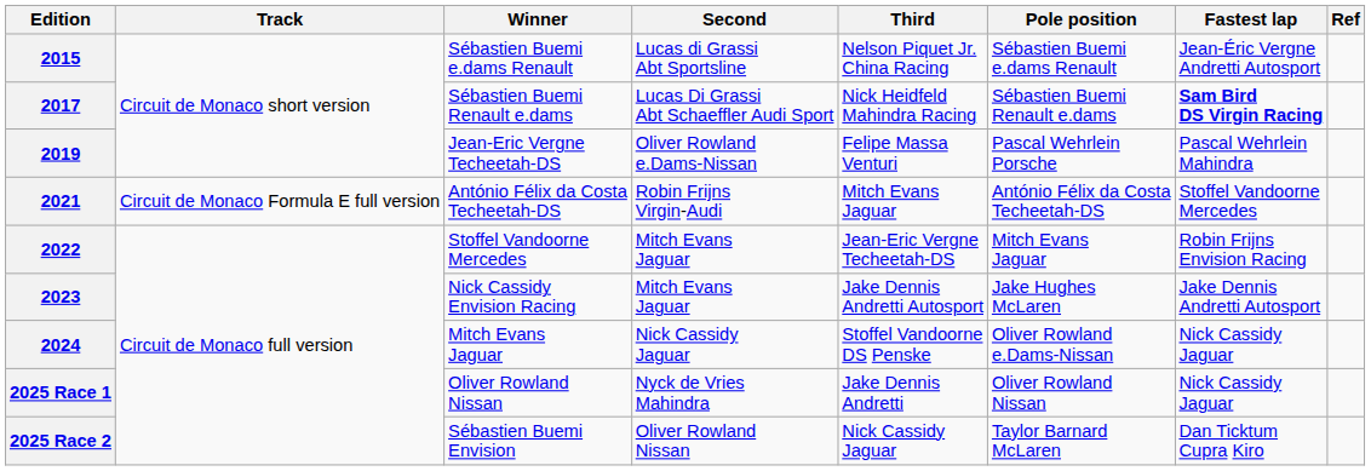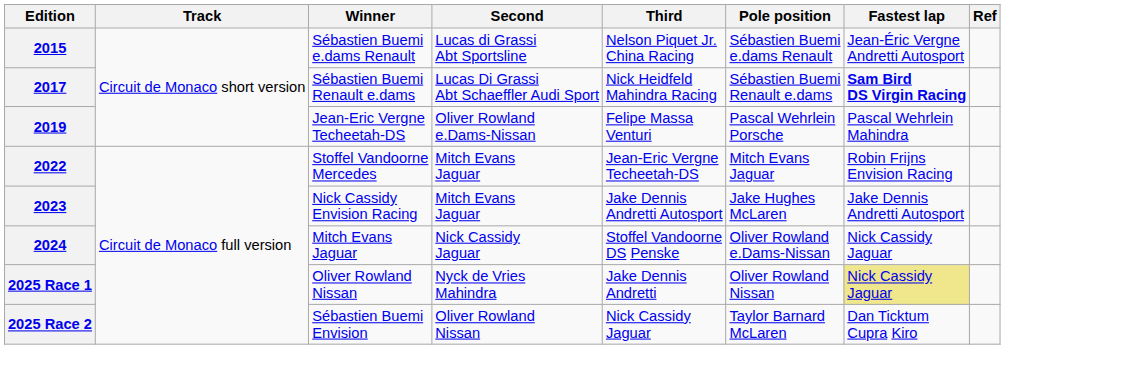- row: 2021 | Circuit de Monaco Formula E full version | António Félix da Costa Techeetah-DS | Robin Frijns Virgin-Audi | Mitch Evans Jaguar | António Félix da Costa Techeetah-DS | Stoffel Vandoorne Mercedes
2025 Race 1 | Fastest lap: no background -> khaki background
